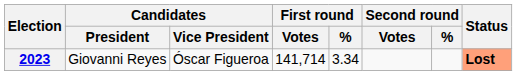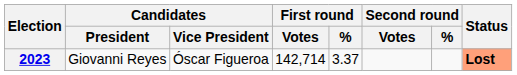2023 | First round / Votes: 141,714 -> 142,714
2023 | First round / %: 3.34 -> 3.37
